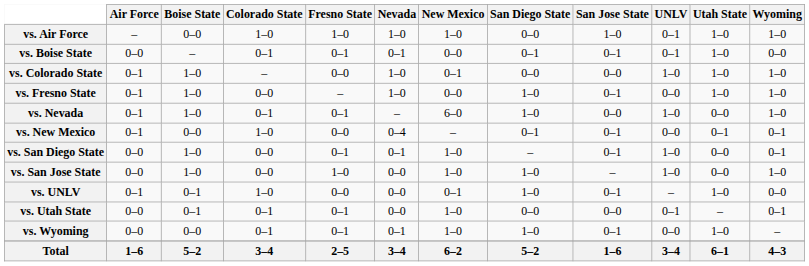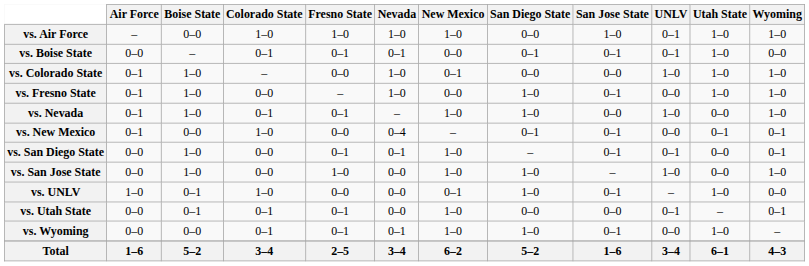vs. Nevada | New Mexico: 6–0 -> 1–0
vs. San Diego State | UNLV: 1–0 -> 0–1
vs. UNLV | Air Force: 0–1 -> 1–0
